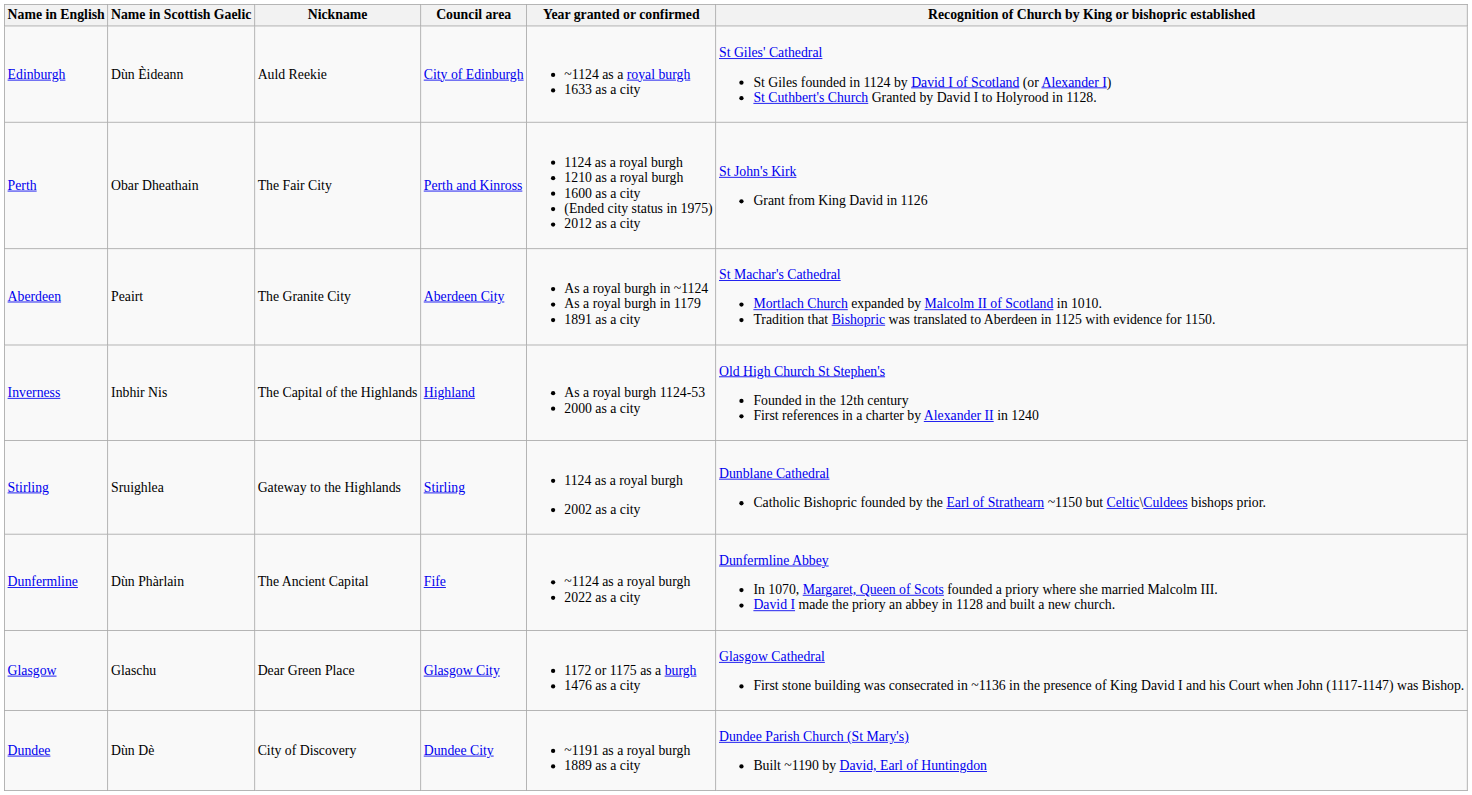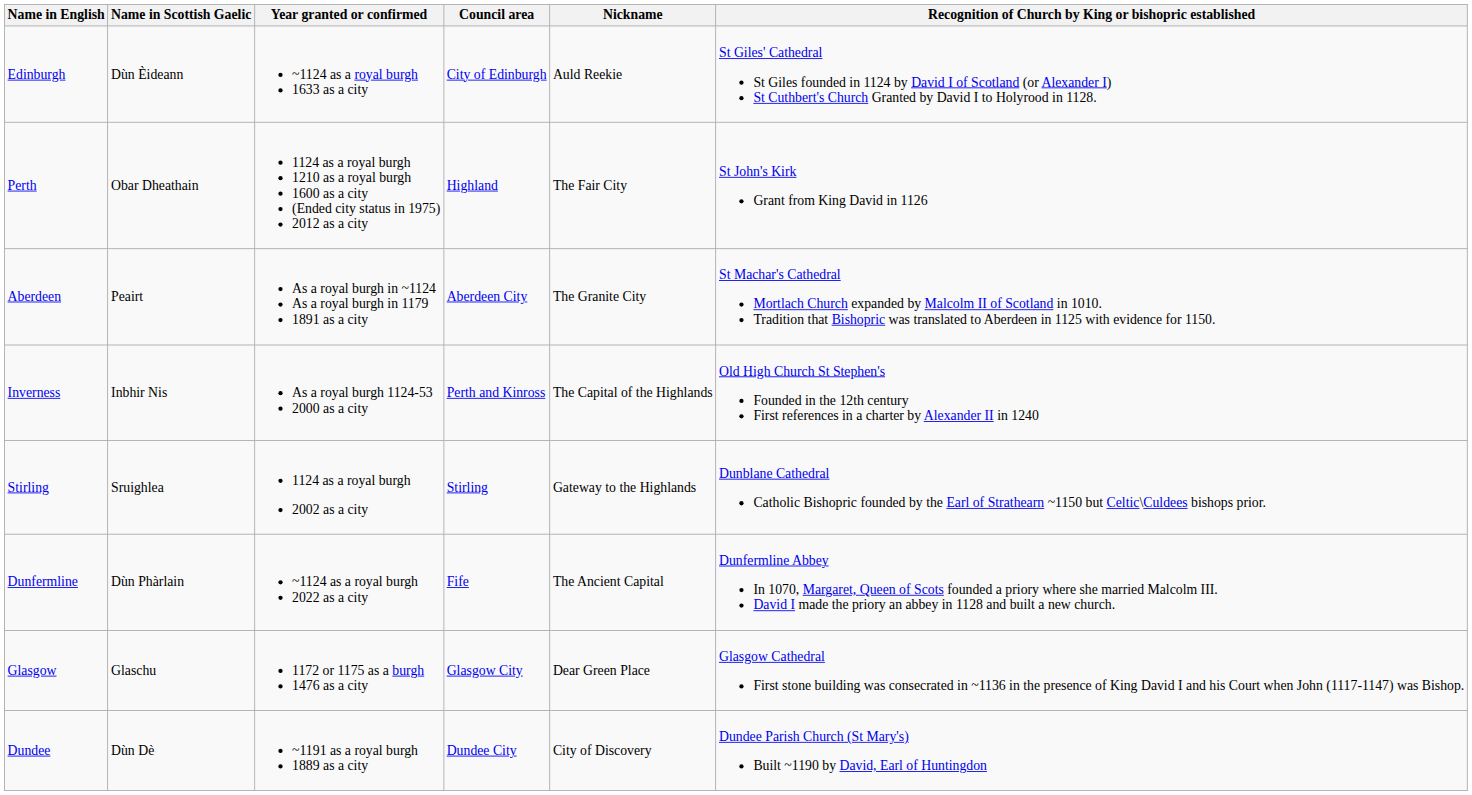columns swapped: Nickname <-> Year granted or confirmed
Perth | Council area: Perth and Kinross -> Highland
Inverness | Council area: Highland -> Perth and Kinross
